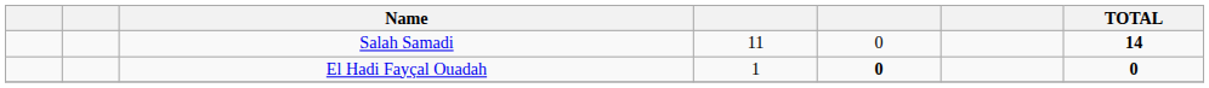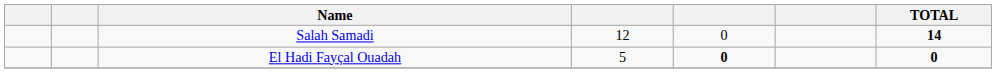Salah Samadi | column 4: 11 -> 12
El Hadi Fayçal Ouadah | column 4: 1 -> 5
